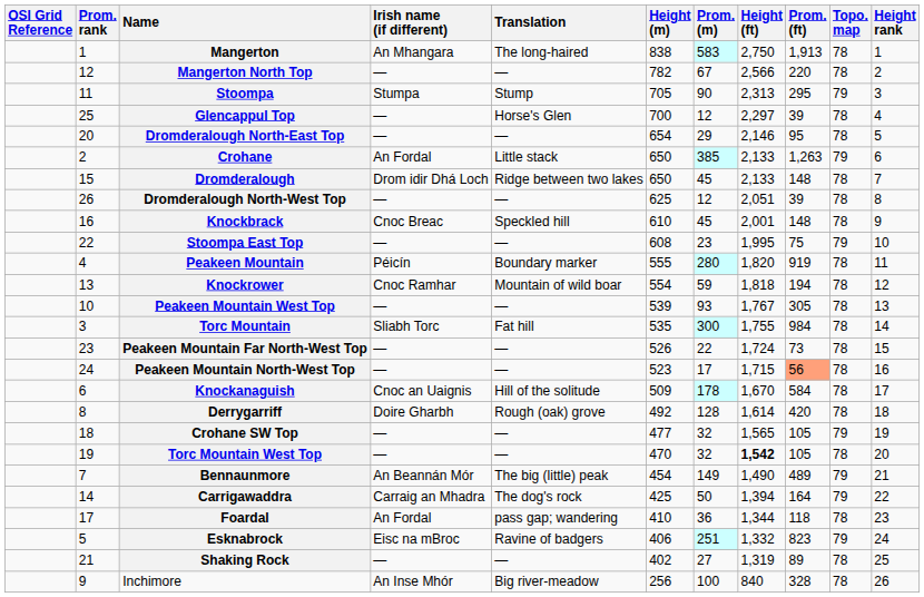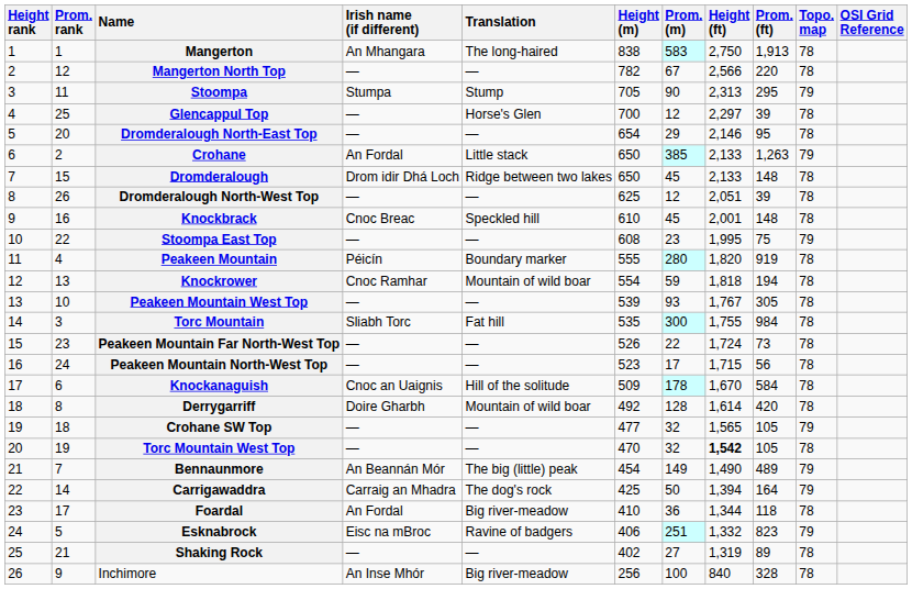columns swapped: Height rank <-> OSI Grid Reference
Peakeen Mountain North-West Top | Prom. (ft): lightsalmon background -> no background
Derrygarriff | Translation: Rough (oak) grove -> Mountain of wild boar
Foardal | Translation: pass gap; wandering -> Big river-meadow
